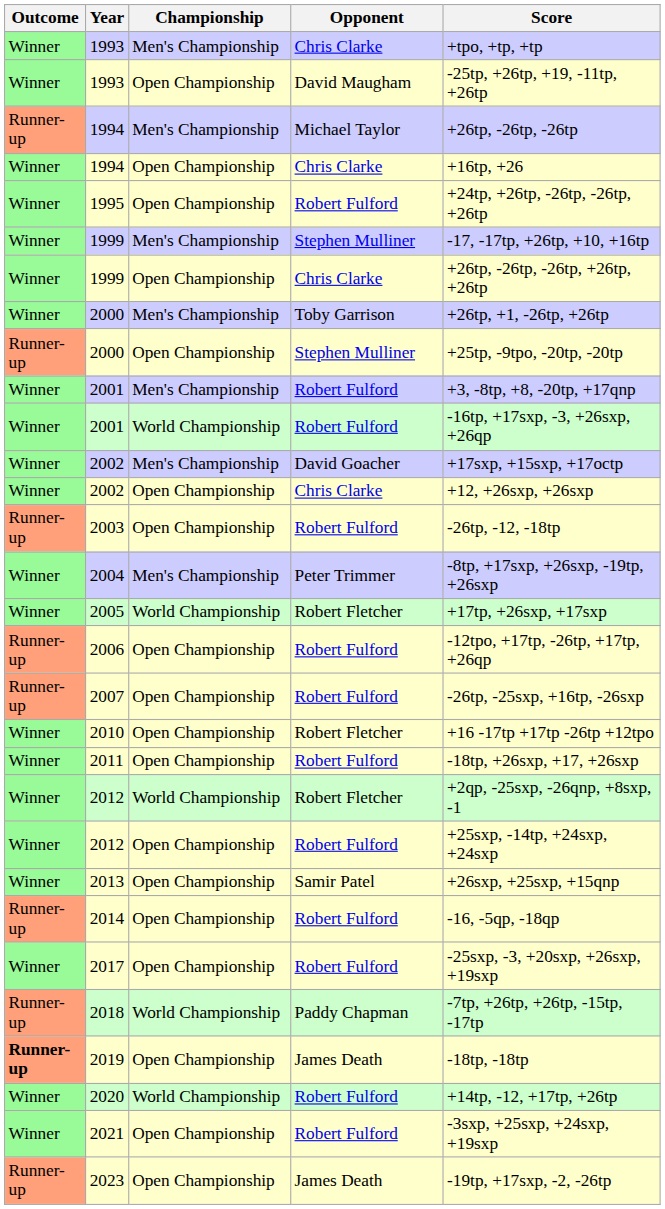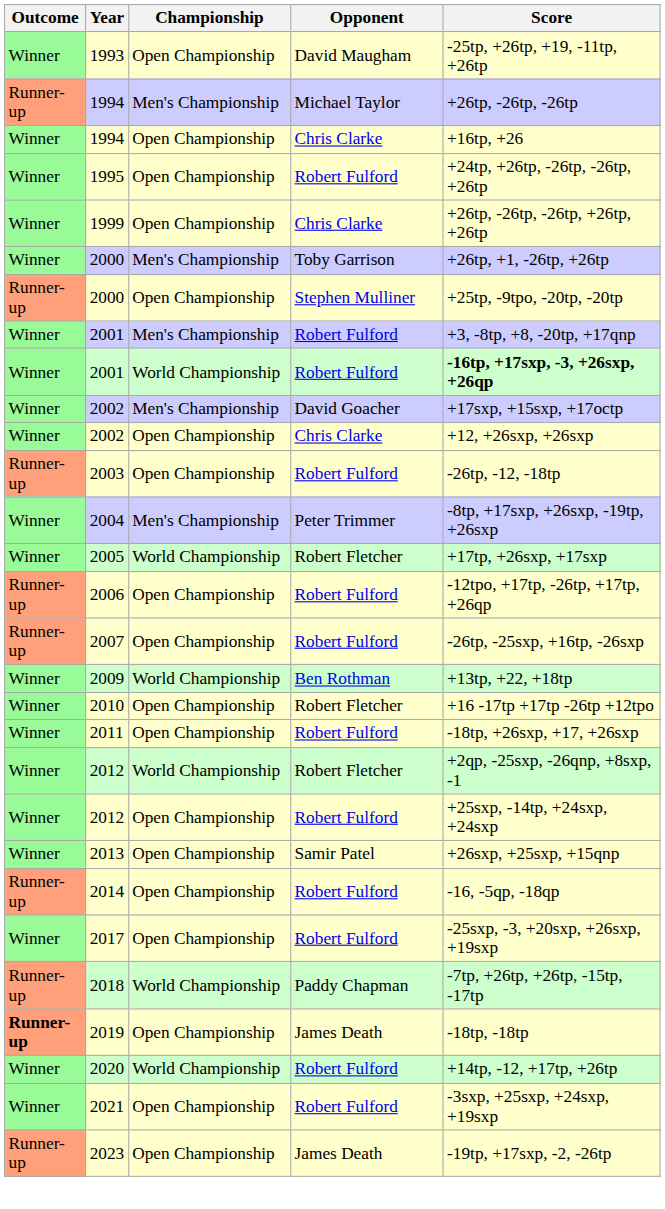- row: Winner | 1993 | Men's Championship | Chris Clarke | +tpo, +tp, +tp
- row: Winner | 1999 | Men's Championship | Stephen Mulliner | -17, -17tp, +26tp, +10, +16tp
2001 / World Championship | Score: normal -> bold
+ row: Winner | 2009 | World Championship | Ben Rothman | +13tp, +22, +18tp
